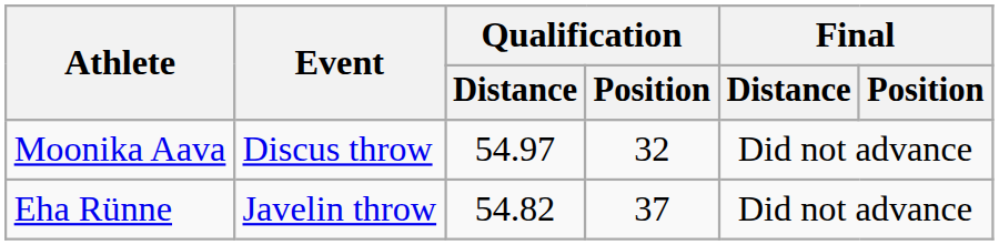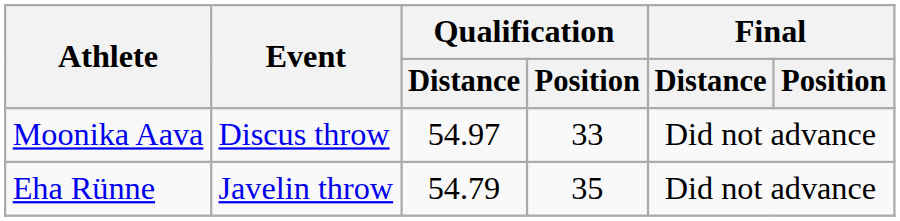Moonika Aava | Qualification / Position: 32 -> 33
Eha Rünne | Qualification / Distance: 54.82 -> 54.79
Eha Rünne | Qualification / Position: 37 -> 35
